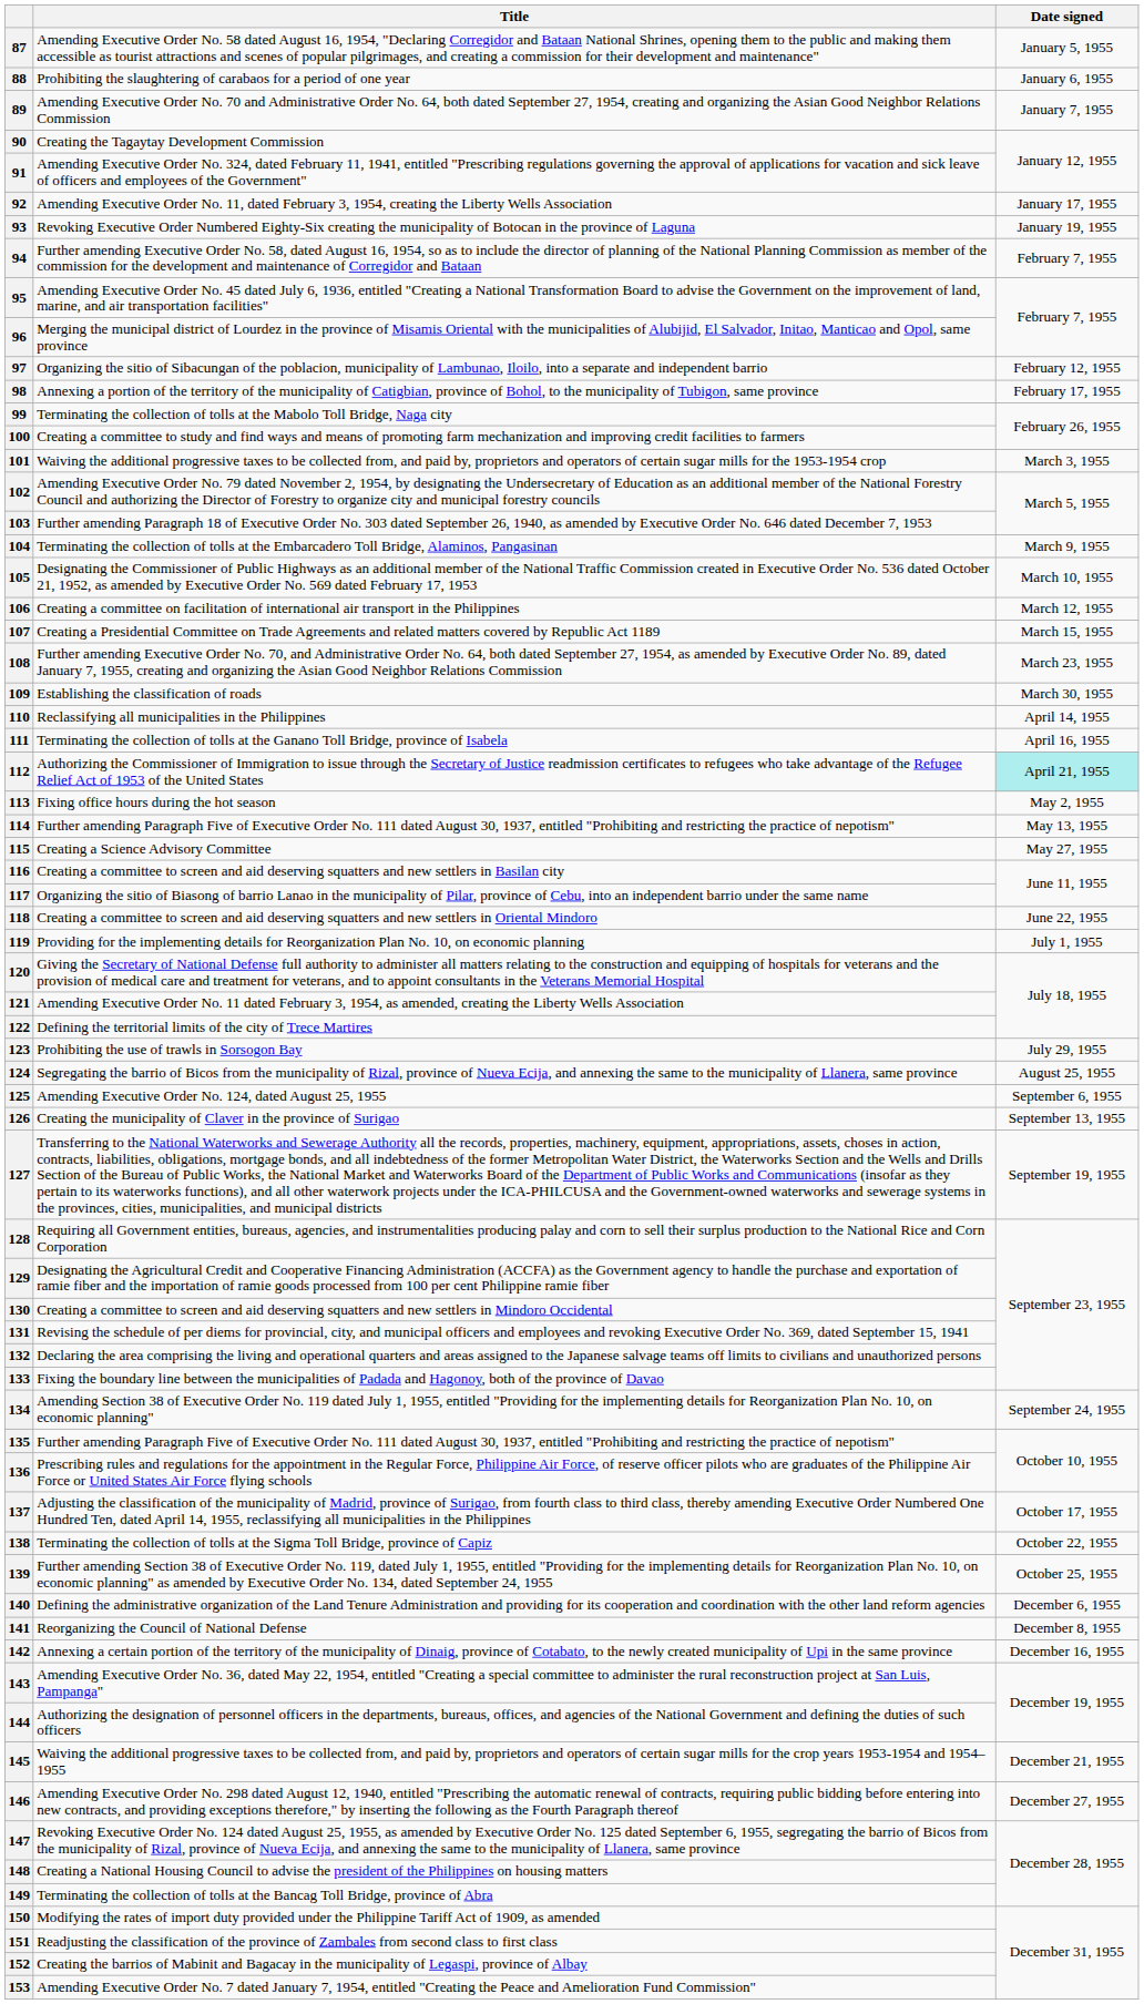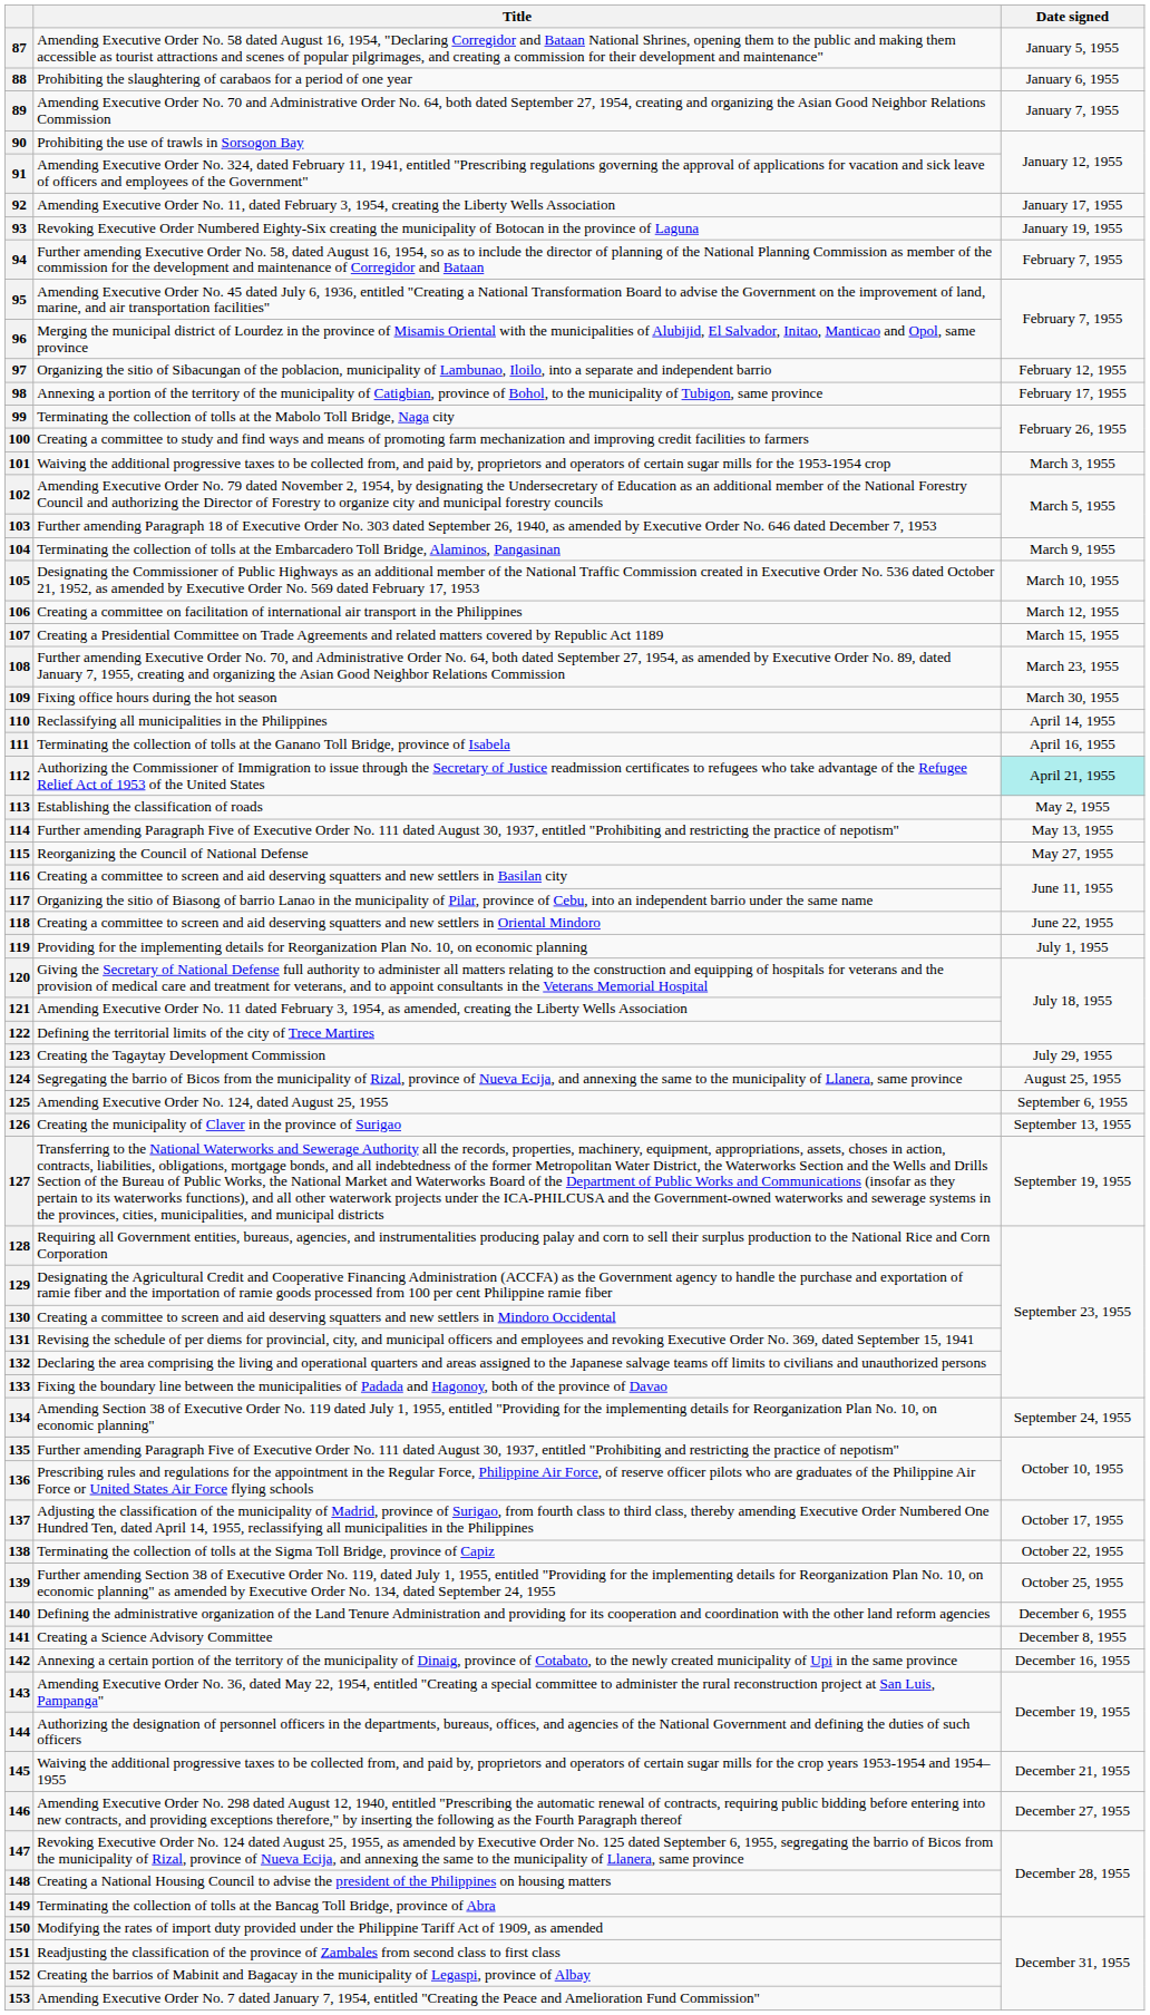90 | Title: Creating the Tagaytay Development Commission -> Prohibiting the use of trawls in Sorsogon Bay
109 | Title: Establishing the classification of roads -> Fixing office hours during the hot season
113 | Title: Fixing office hours during the hot season -> Establishing the classification of roads
115 | Title: Creating a Science Advisory Committee -> Reorganizing the Council of National Defense
123 | Title: Prohibiting the use of trawls in Sorsogon Bay -> Creating the Tagaytay Development Commission
141 | Title: Reorganizing the Council of National Defense -> Creating a Science Advisory Committee
